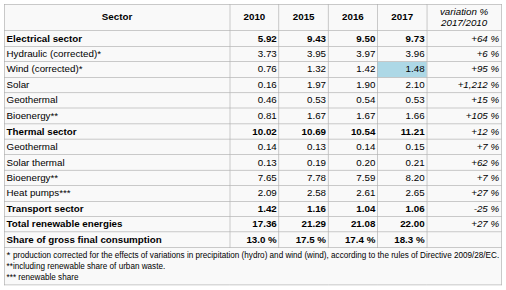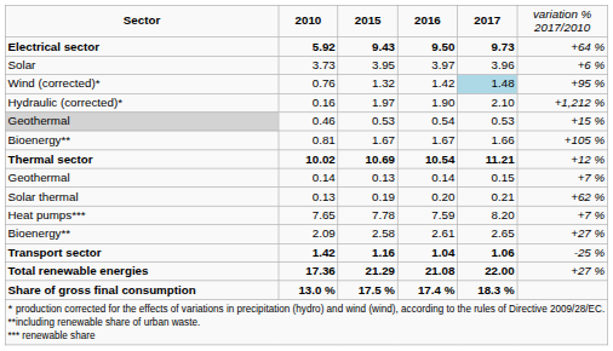3.73 | column 1: Hydraulic (corrected)* -> Solar
0.16 | column 1: Solar -> Hydraulic (corrected)*
0.46 | column 1: no background -> lightgrey background
7.65 | column 1: Bioenergy** -> Heat pumps***
2.09 | column 1: Heat pumps*** -> Bioenergy**
